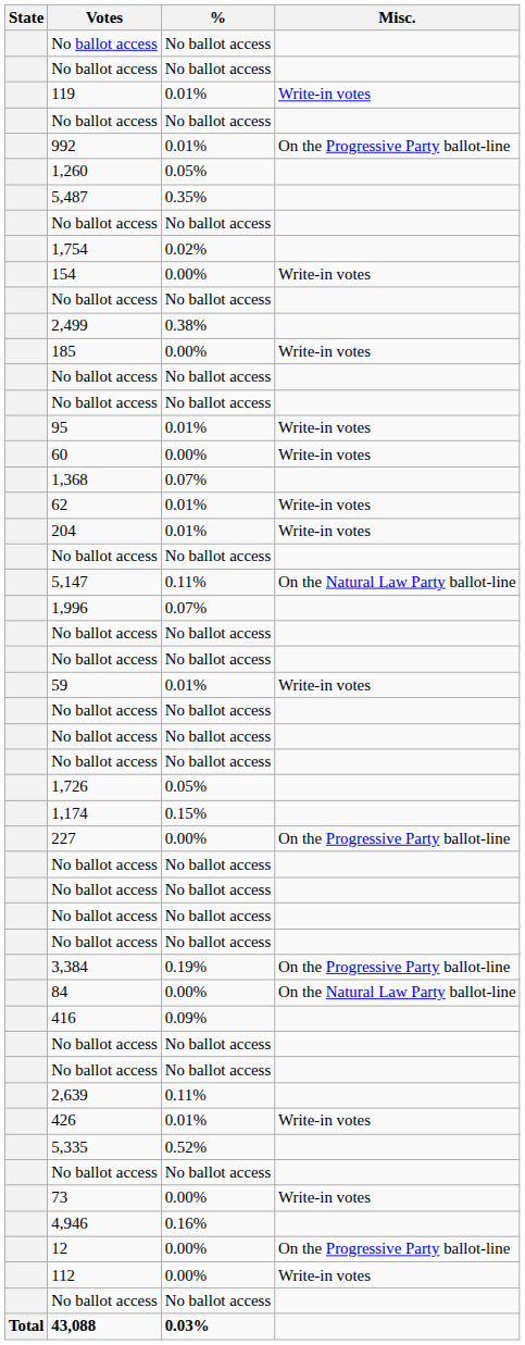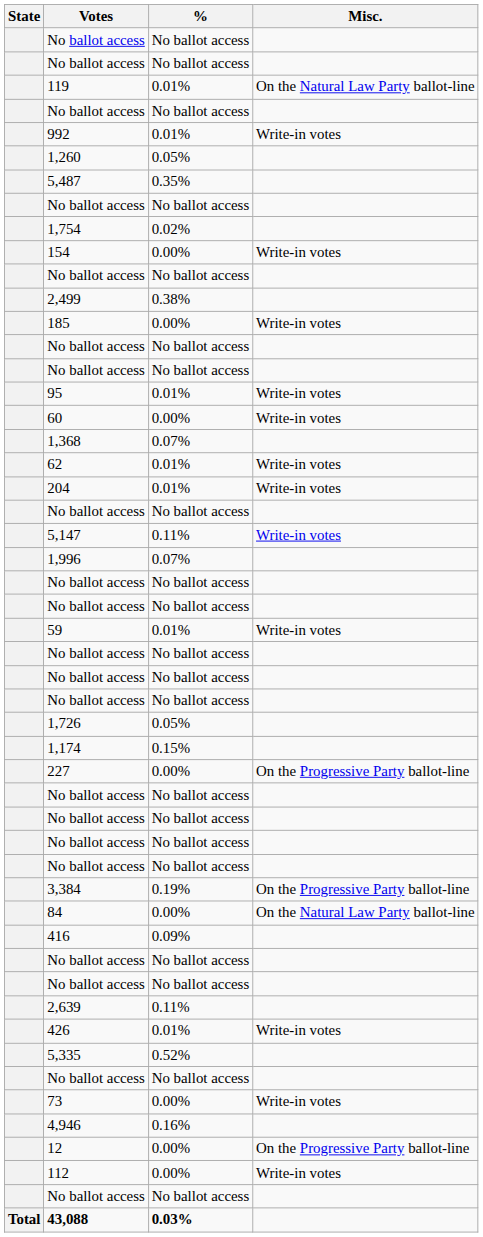119 | Misc.: Write-in votes -> On the Natural Law Party ballot-line
992 | Misc.: On the Progressive Party ballot-line -> Write-in votes
5,147 | Misc.: On the Natural Law Party ballot-line -> Write-in votes
